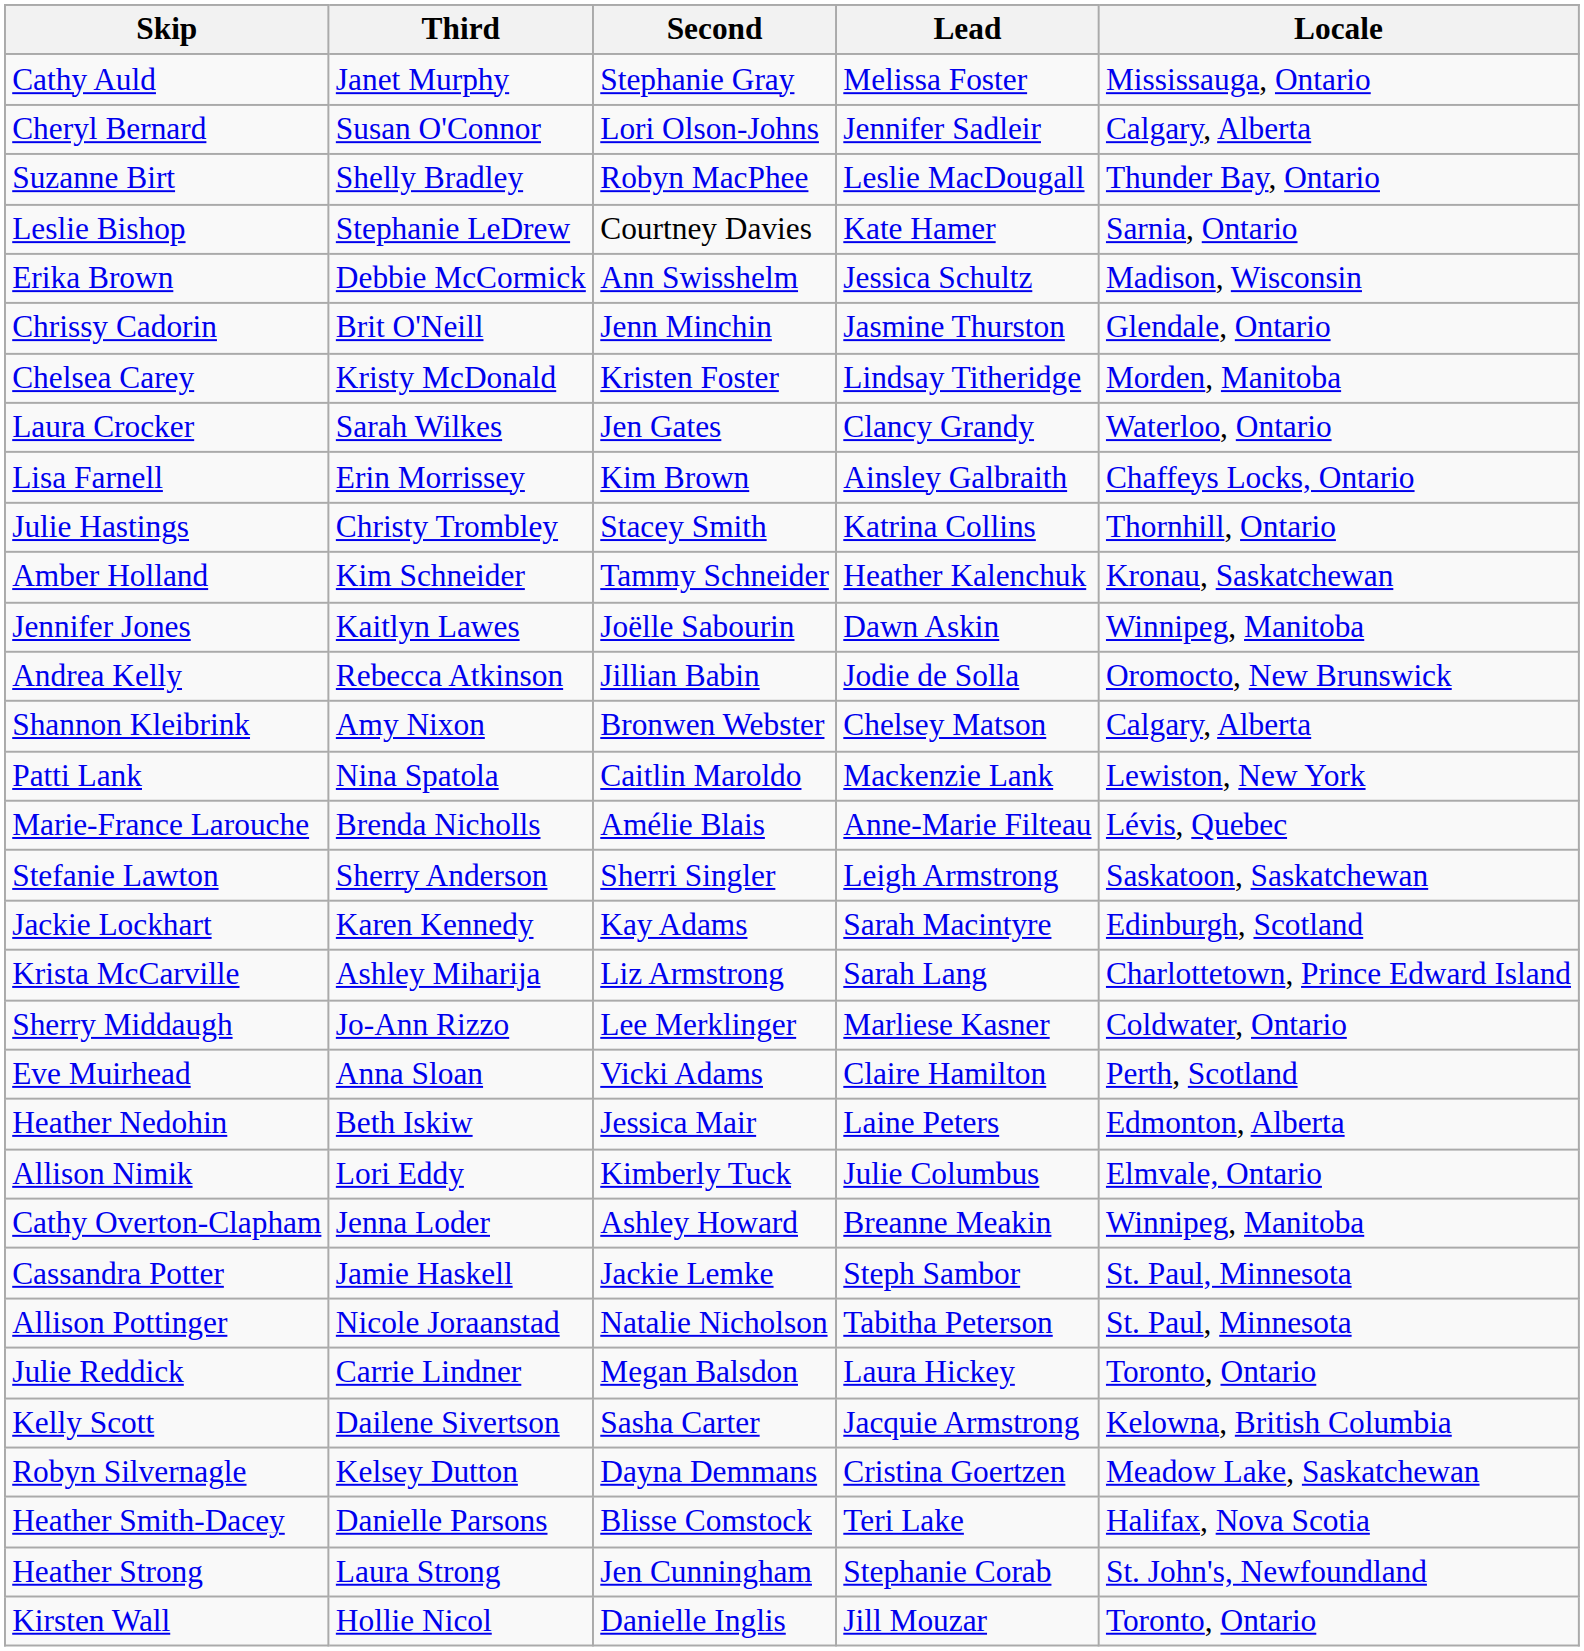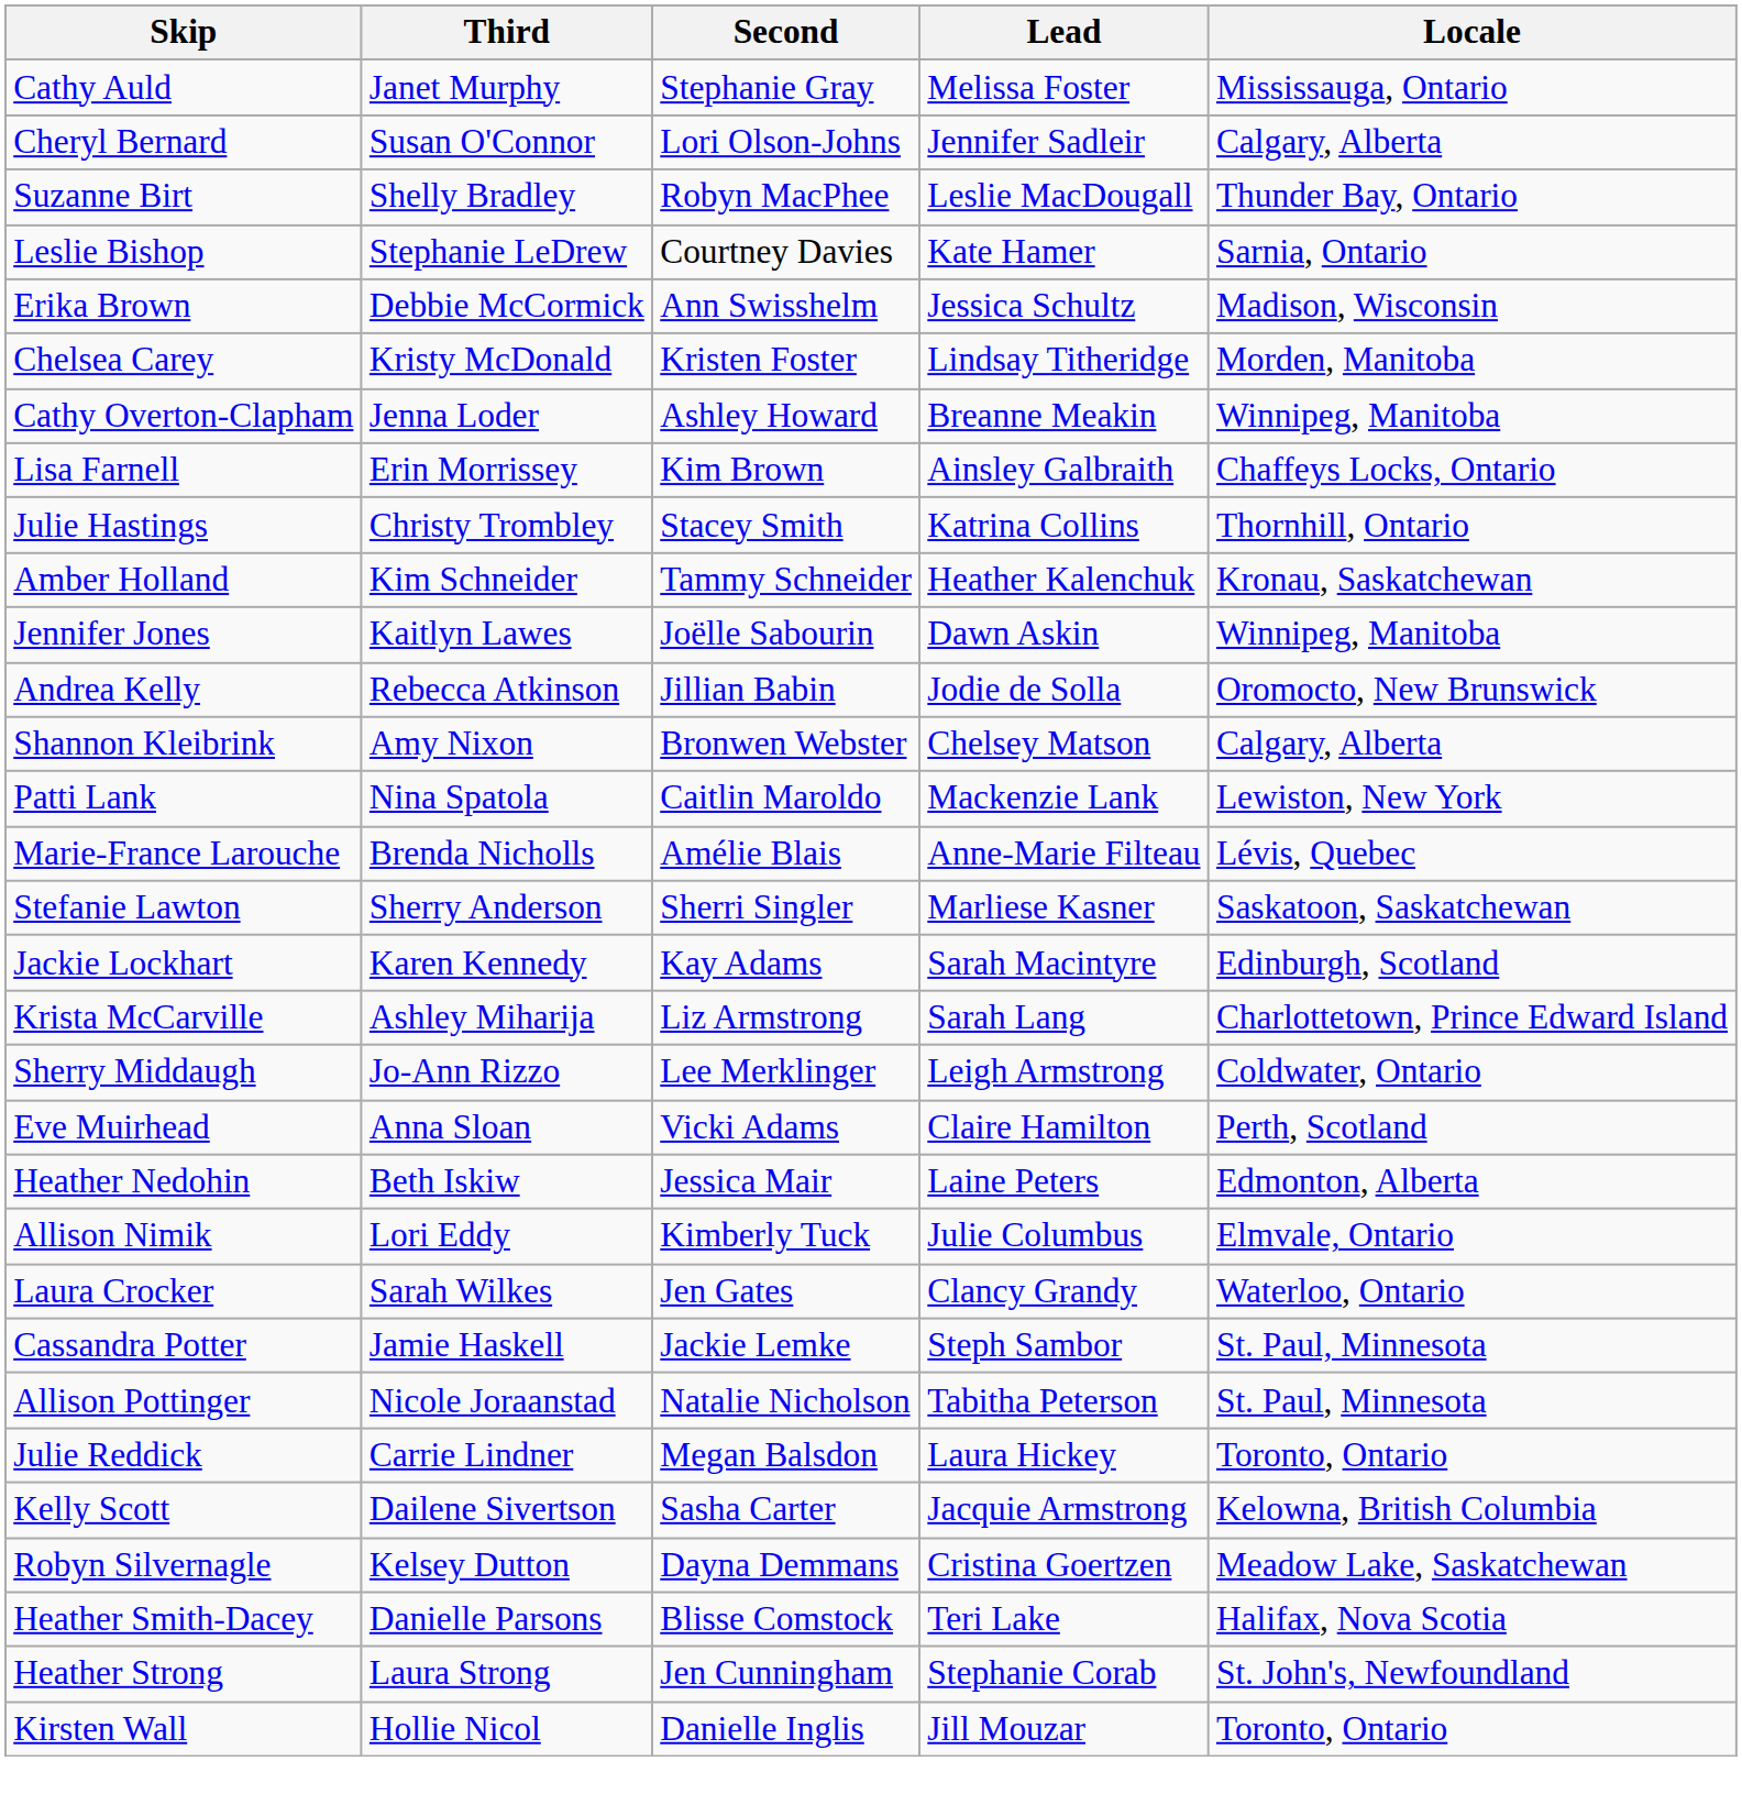- row: Chrissy Cadorin | Brit O'Neill | Jenn Minchin | Jasmine Thurston | Glendale, Ontario
rows swapped: Laura Crocker <-> Cathy Overton-Clapham
Stefanie Lawton | Lead: Leigh Armstrong -> Marliese Kasner
Sherry Middaugh | Lead: Marliese Kasner -> Leigh Armstrong
